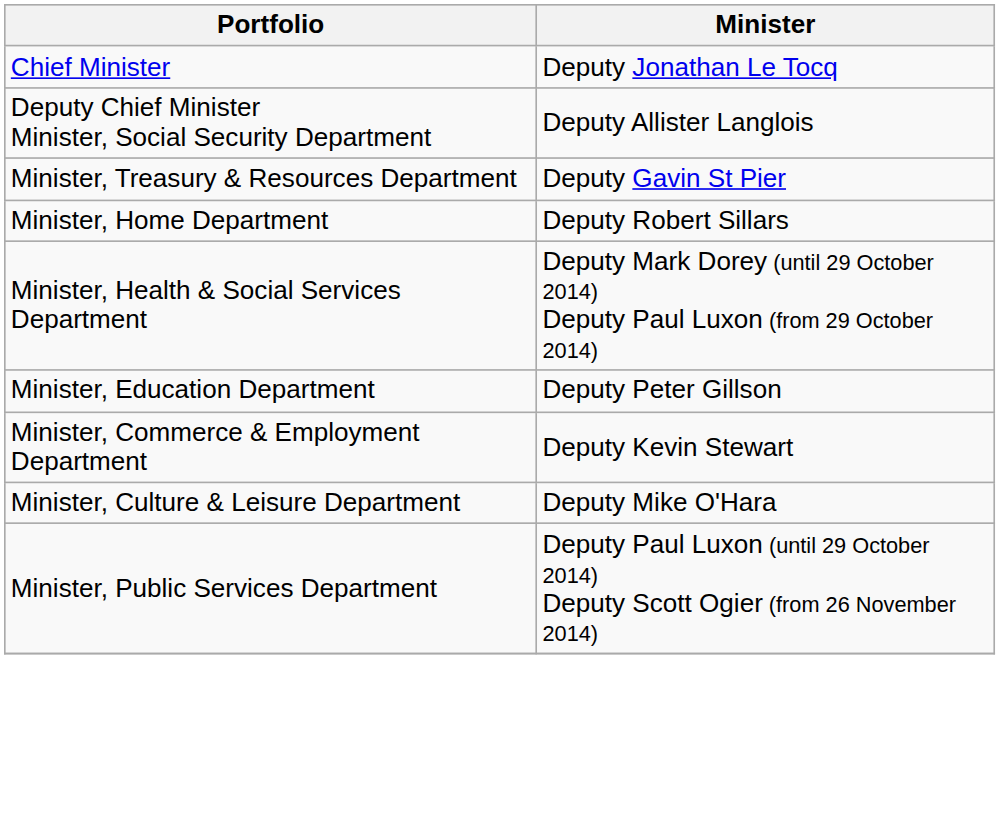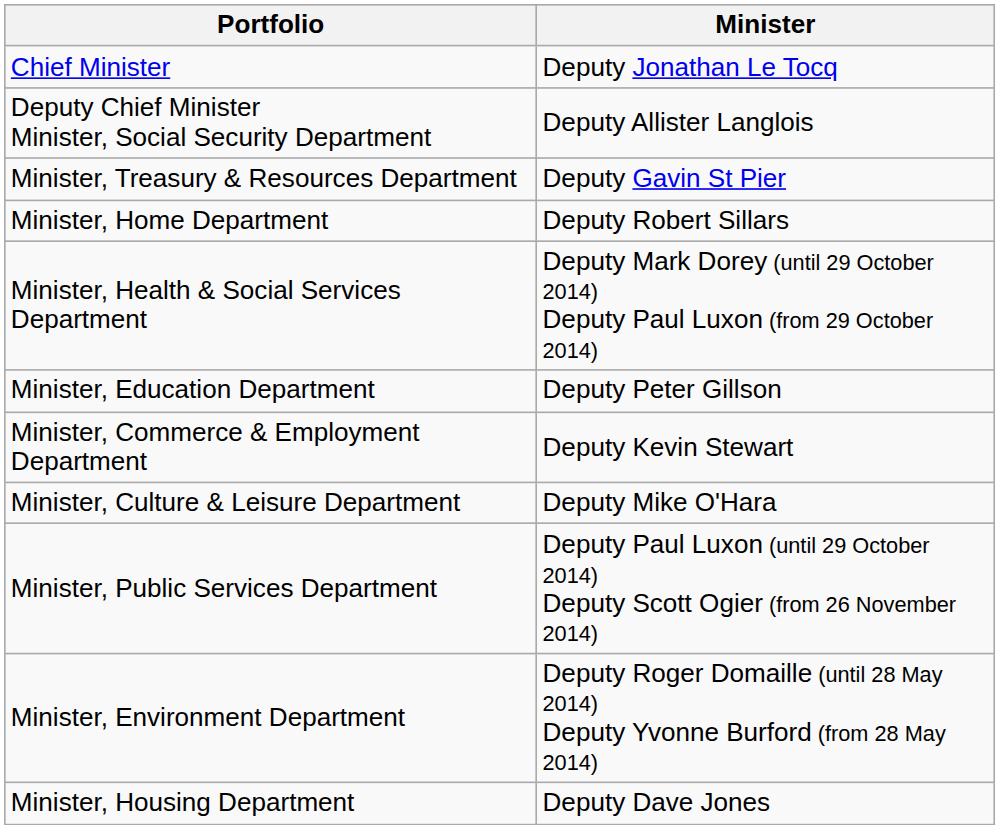+ row: Minister, Environment Department | Deputy Roger Domaille (until 28 May 2014) Deputy Yvonne Burford (from 28 May 2014)
+ row: Minister, Housing Department | Deputy Dave Jones
